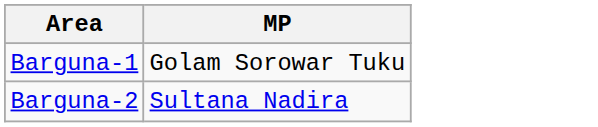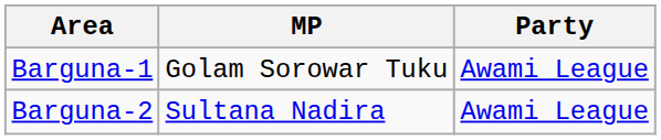+ column: Party | Awami League | Awami League
